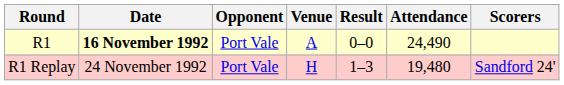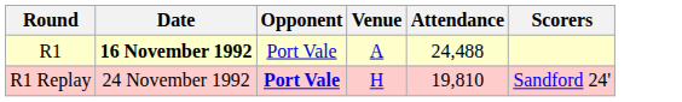- column: Result | 0–0 | 1–3
R1 | Attendance: 24,490 -> 24,488
R1 Replay | Opponent: normal -> bold
R1 Replay | Attendance: 19,480 -> 19,810
